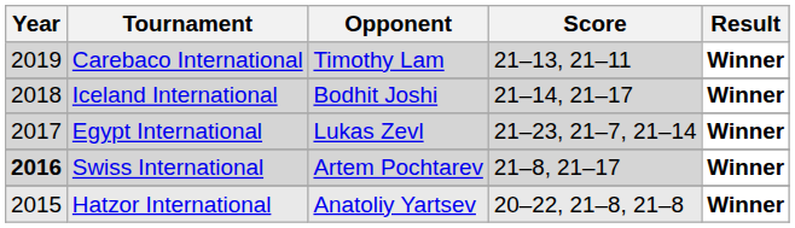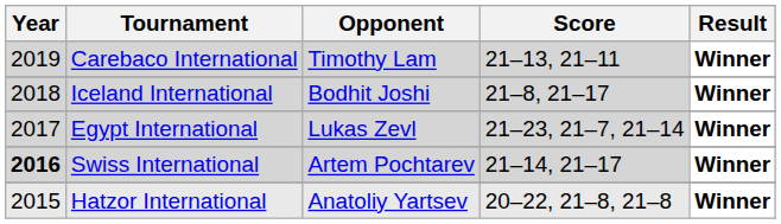Iceland International | Score: 21–14, 21–17 -> 21–8, 21–17
Swiss International | Score: 21–8, 21–17 -> 21–14, 21–17
